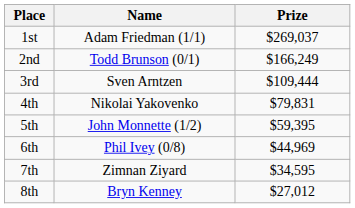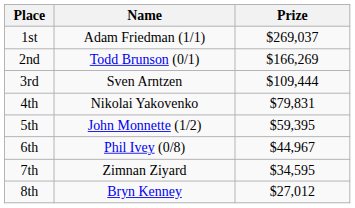2nd | Prize: $166,249 -> $166,269
6th | Prize: $44,969 -> $44,967
